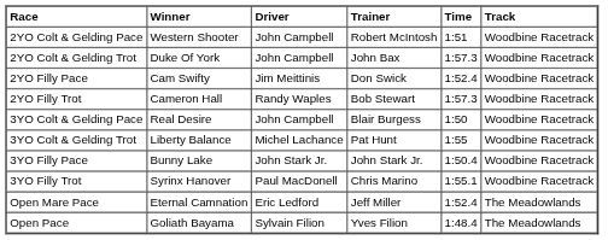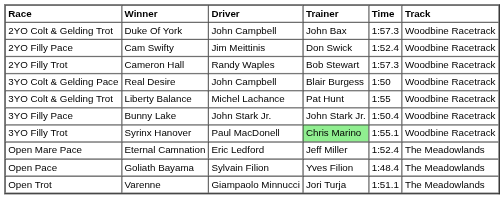- row: 2YO Colt & Gelding Pace | Western Shooter | John Campbell | Robert McIntosh | 1:51 | Woodbine Racetrack
3YO Filly Trot | Trainer: no background -> lightgreen background
+ row: Open Trot | Varenne | Giampaolo Minnucci | Jori Turja | 1:51.1 | The Meadowlands
